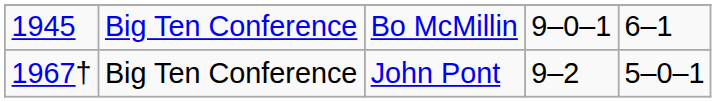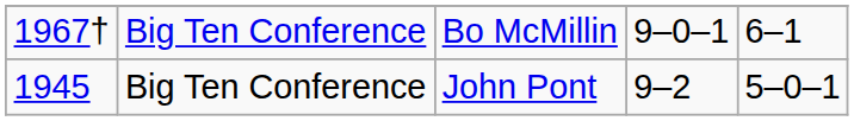Bo McMillin | column 1: 1945 -> 1967†
John Pont | column 1: 1967† -> 1945
